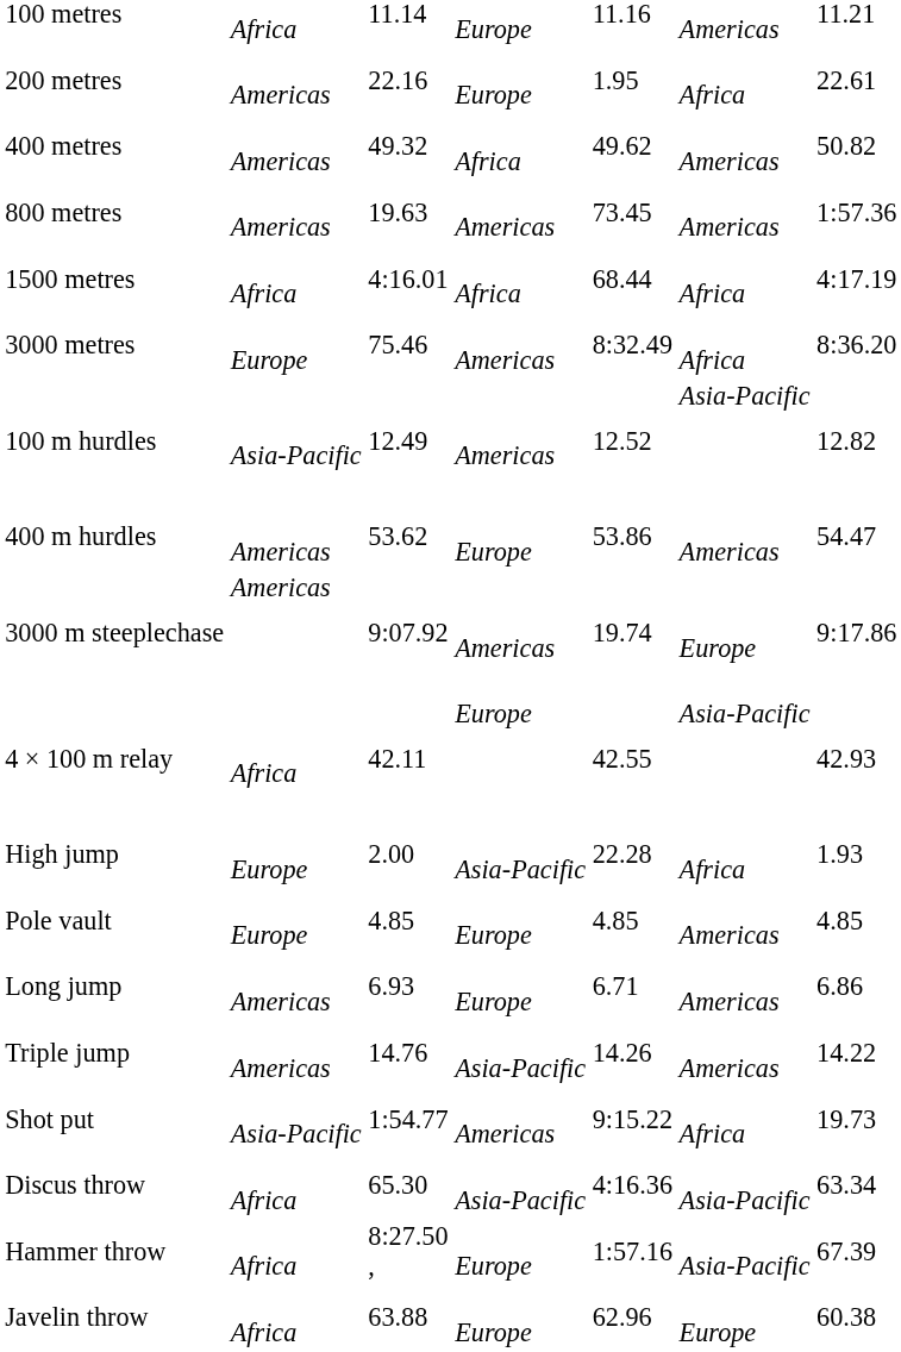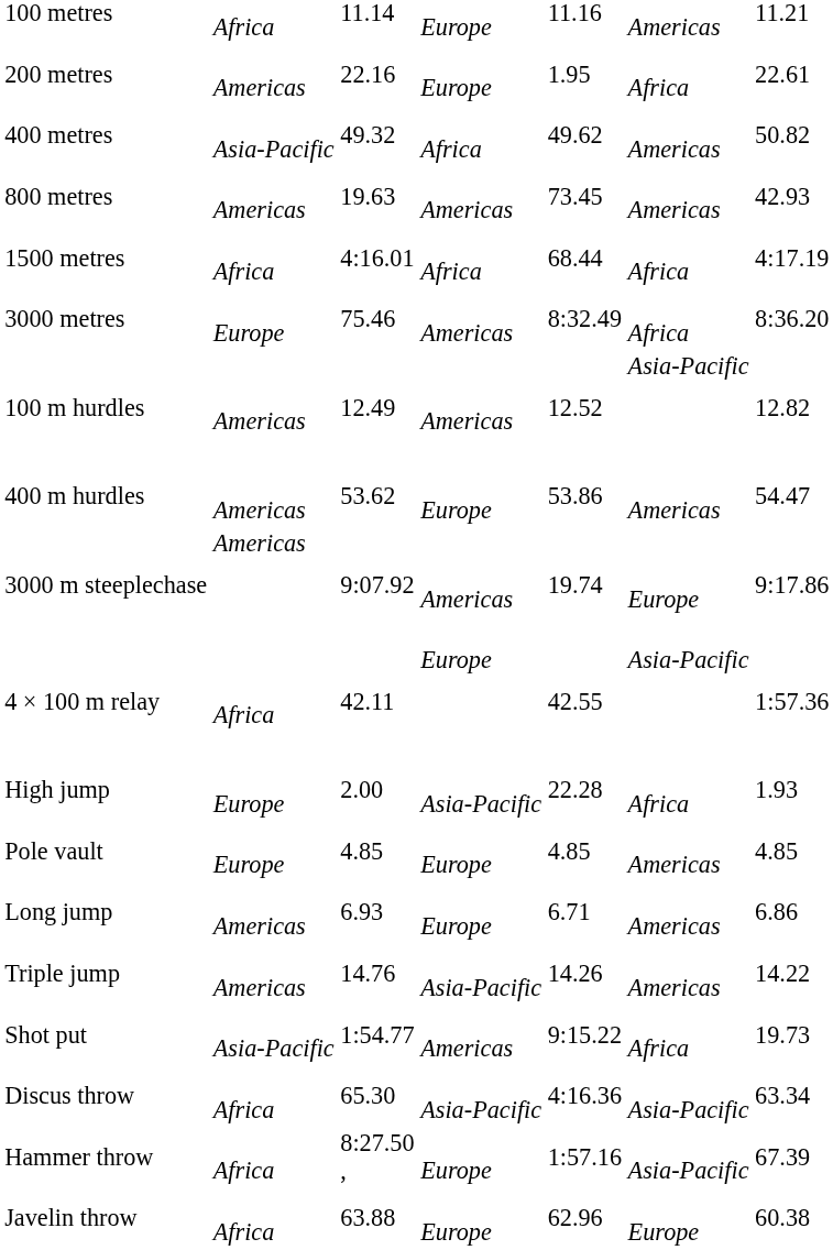400 metres | column 2: Americas -> Asia-Pacific
800 metres | column 7: 1:57.36 -> 42.93
100 m hurdles | column 2: Asia-Pacific -> Americas
4 × 100 m relay | column 7: 42.93 -> 1:57.36
